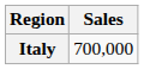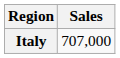Italy | Sales: 700,000 -> 707,000
